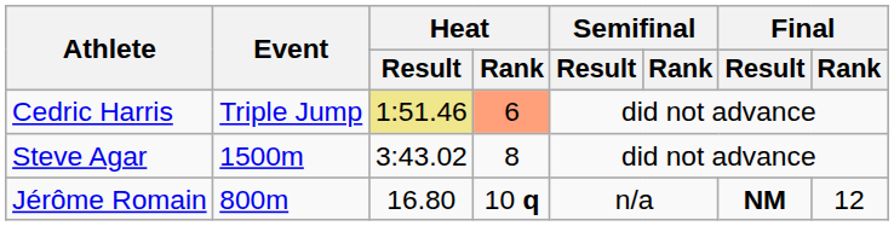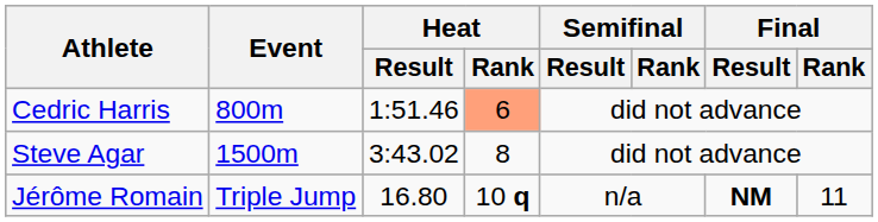Cedric Harris | Event: Triple Jump -> 800m
Cedric Harris | Heat / Result: khaki background -> no background
Jérôme Romain | Event: 800m -> Triple Jump
Jérôme Romain | Final / Rank: 12 -> 11
